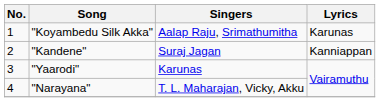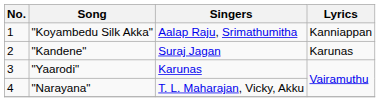"Koyambedu Silk Akka" | Lyrics: Karunas -> Kanniappan
"Kandene" | Lyrics: Kanniappan -> Karunas
